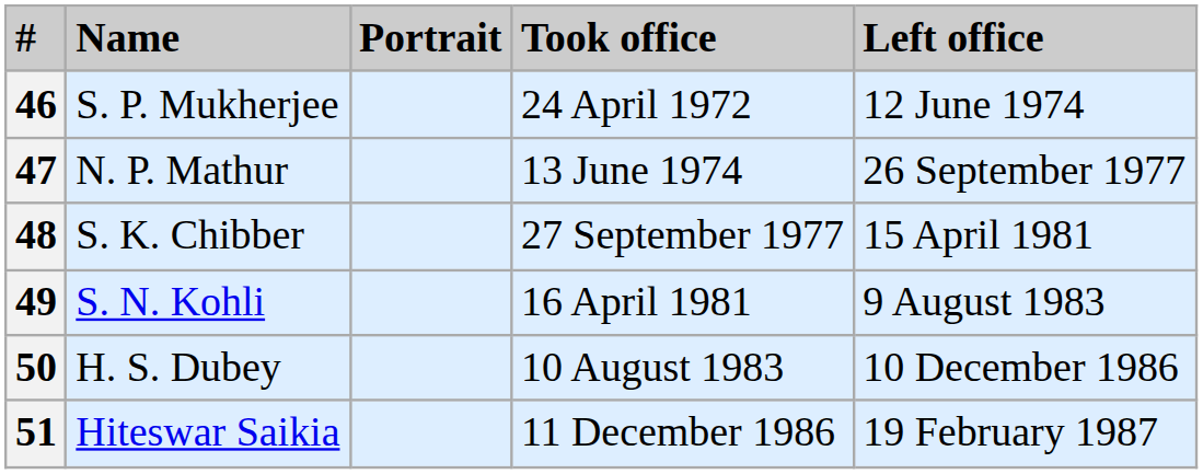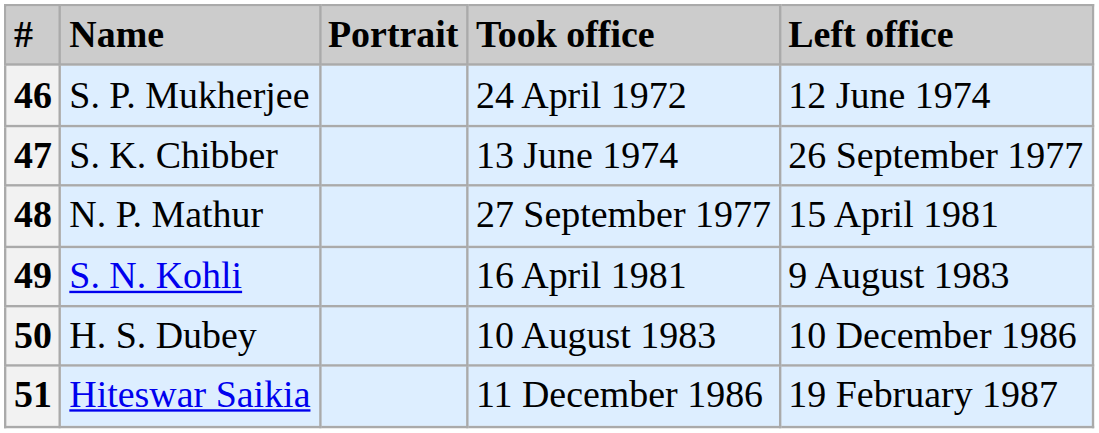47 | Name: N. P. Mathur -> S. K. Chibber
48 | Name: S. K. Chibber -> N. P. Mathur
